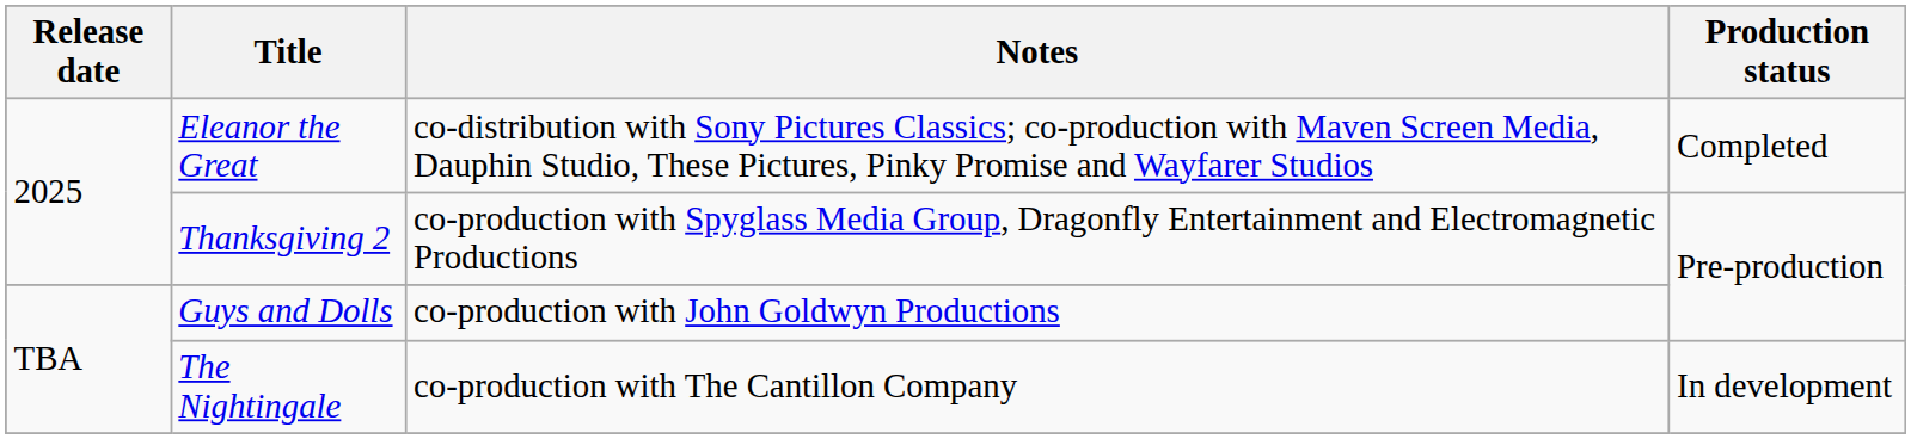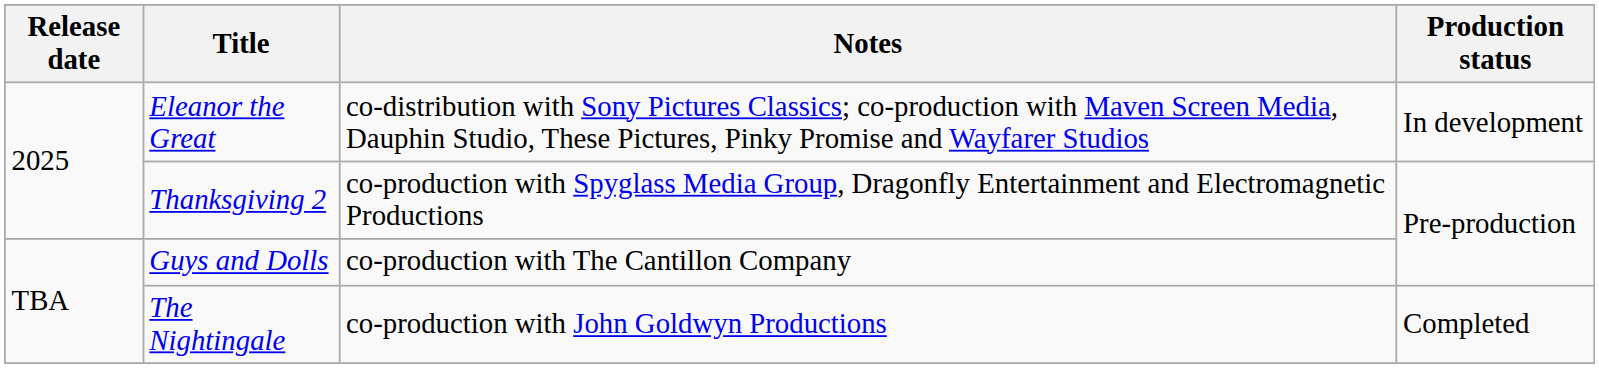Eleanor the Great | Production status: Completed -> In development
Guys and Dolls | Notes: co-production with John Goldwyn Productions -> co-production with The Cantillon Company
The Nightingale | Notes: co-production with The Cantillon Company -> co-production with John Goldwyn Productions
The Nightingale | Production status: In development -> Completed
